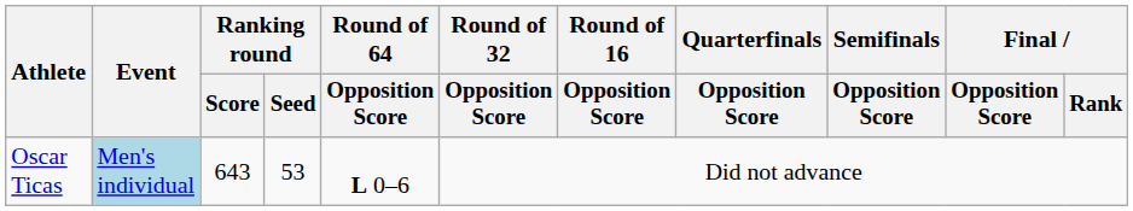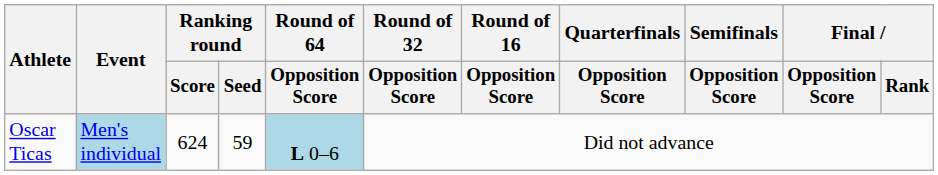Oscar Ticas | Ranking round / Score: 643 -> 624
Oscar Ticas | Ranking round / Seed: 53 -> 59
Oscar Ticas | Round of 64 / Opposition Score: no background -> lightblue background
